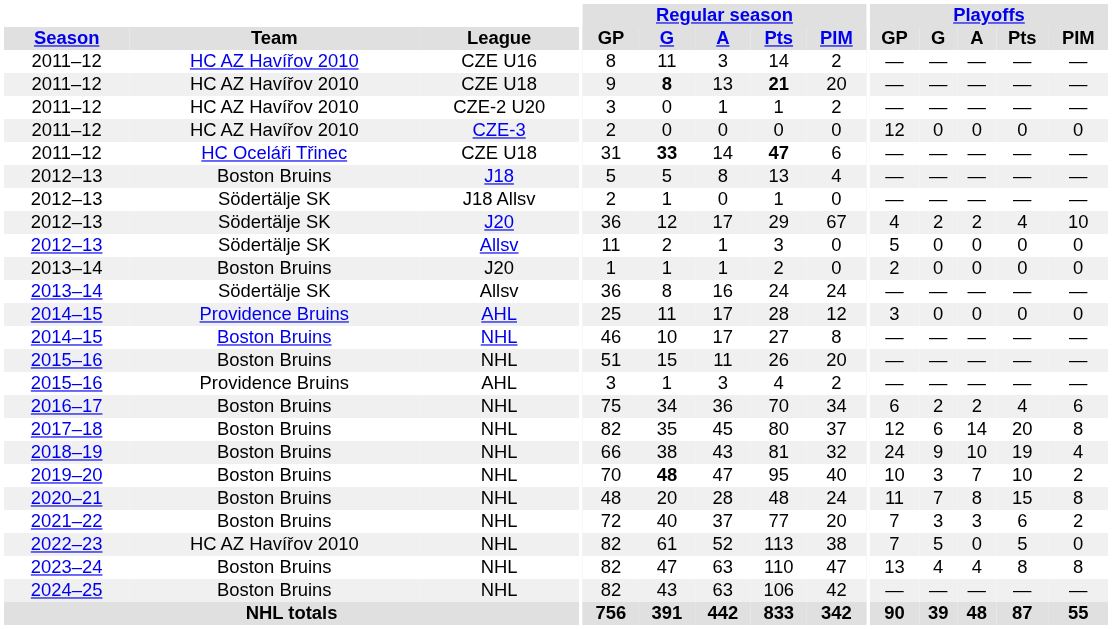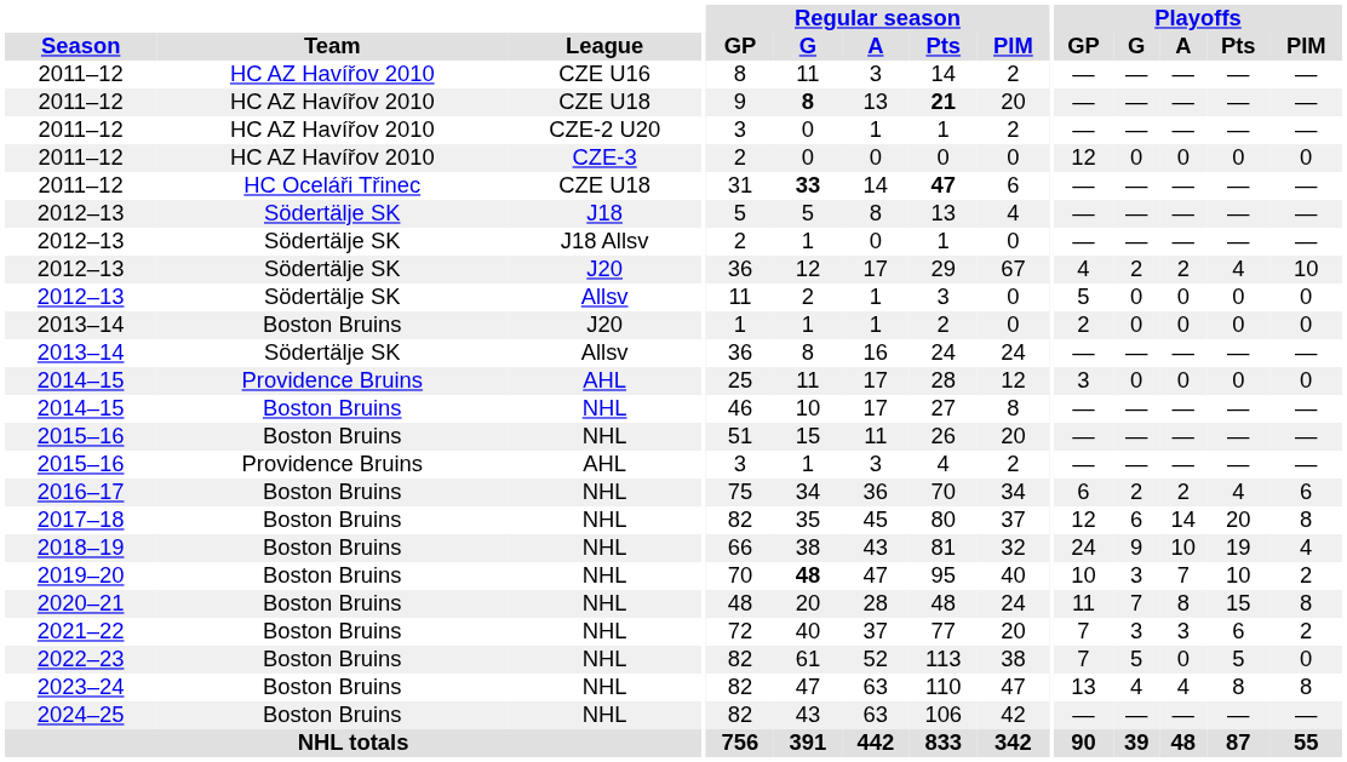2012–13 / J18 | Team: Boston Bruins -> Södertälje SK
2022–23 | Team: HC AZ Havířov 2010 -> Boston Bruins
